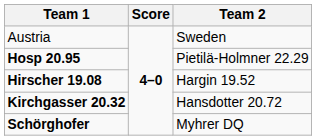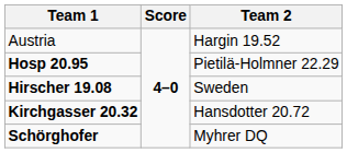Austria | Team 2: Sweden -> Hargin 19.52
Hirscher 19.08 | Team 2: Hargin 19.52 -> Sweden
